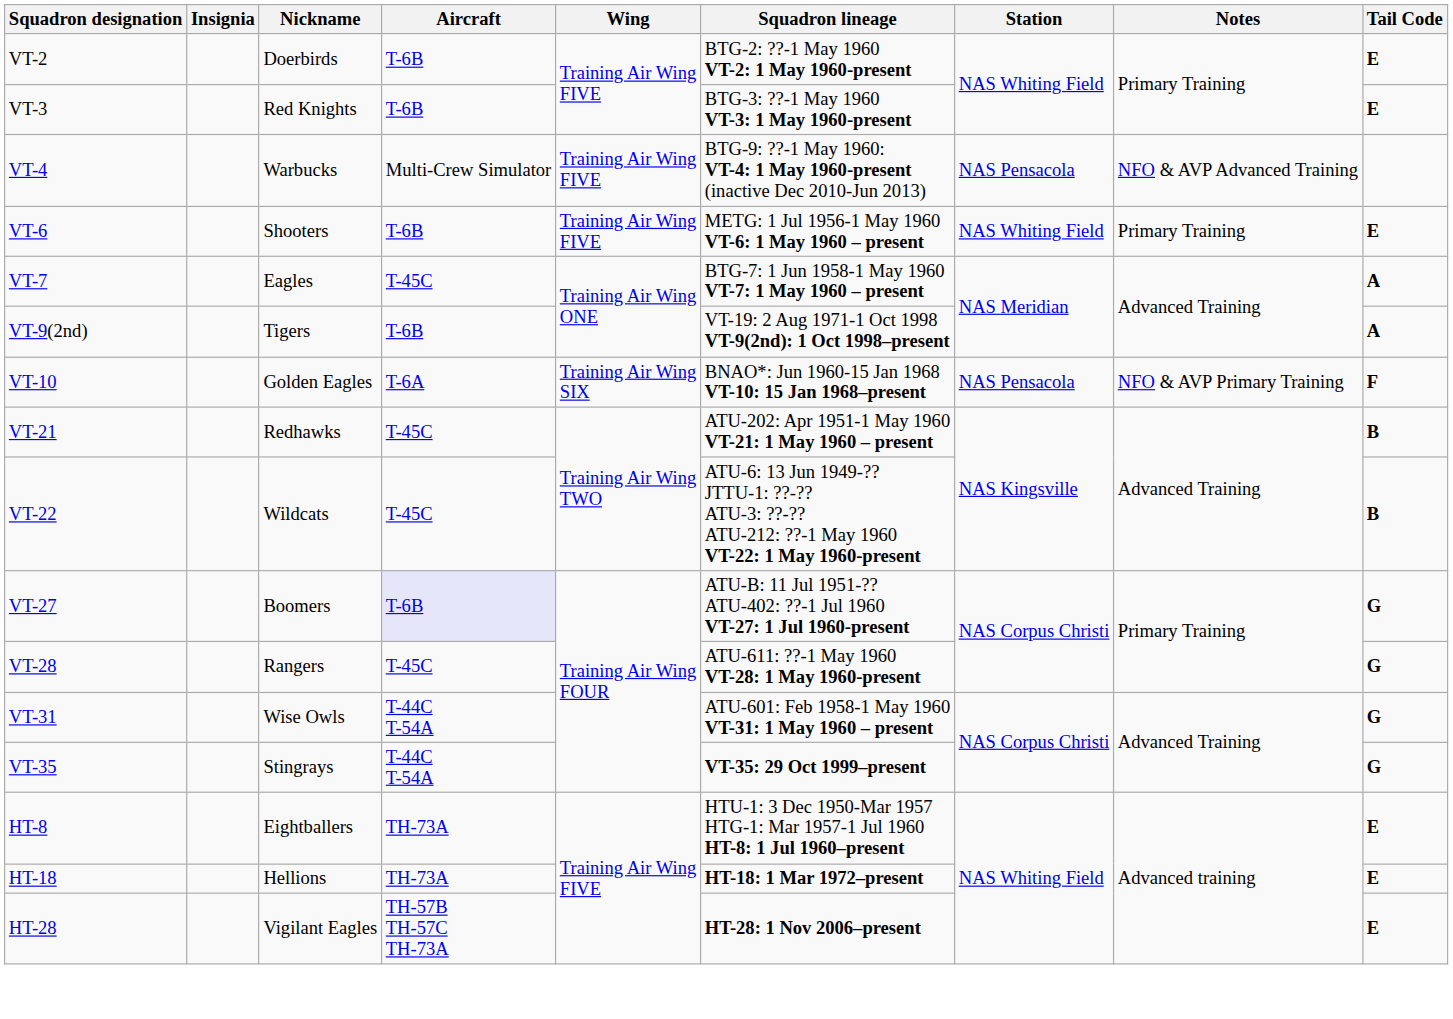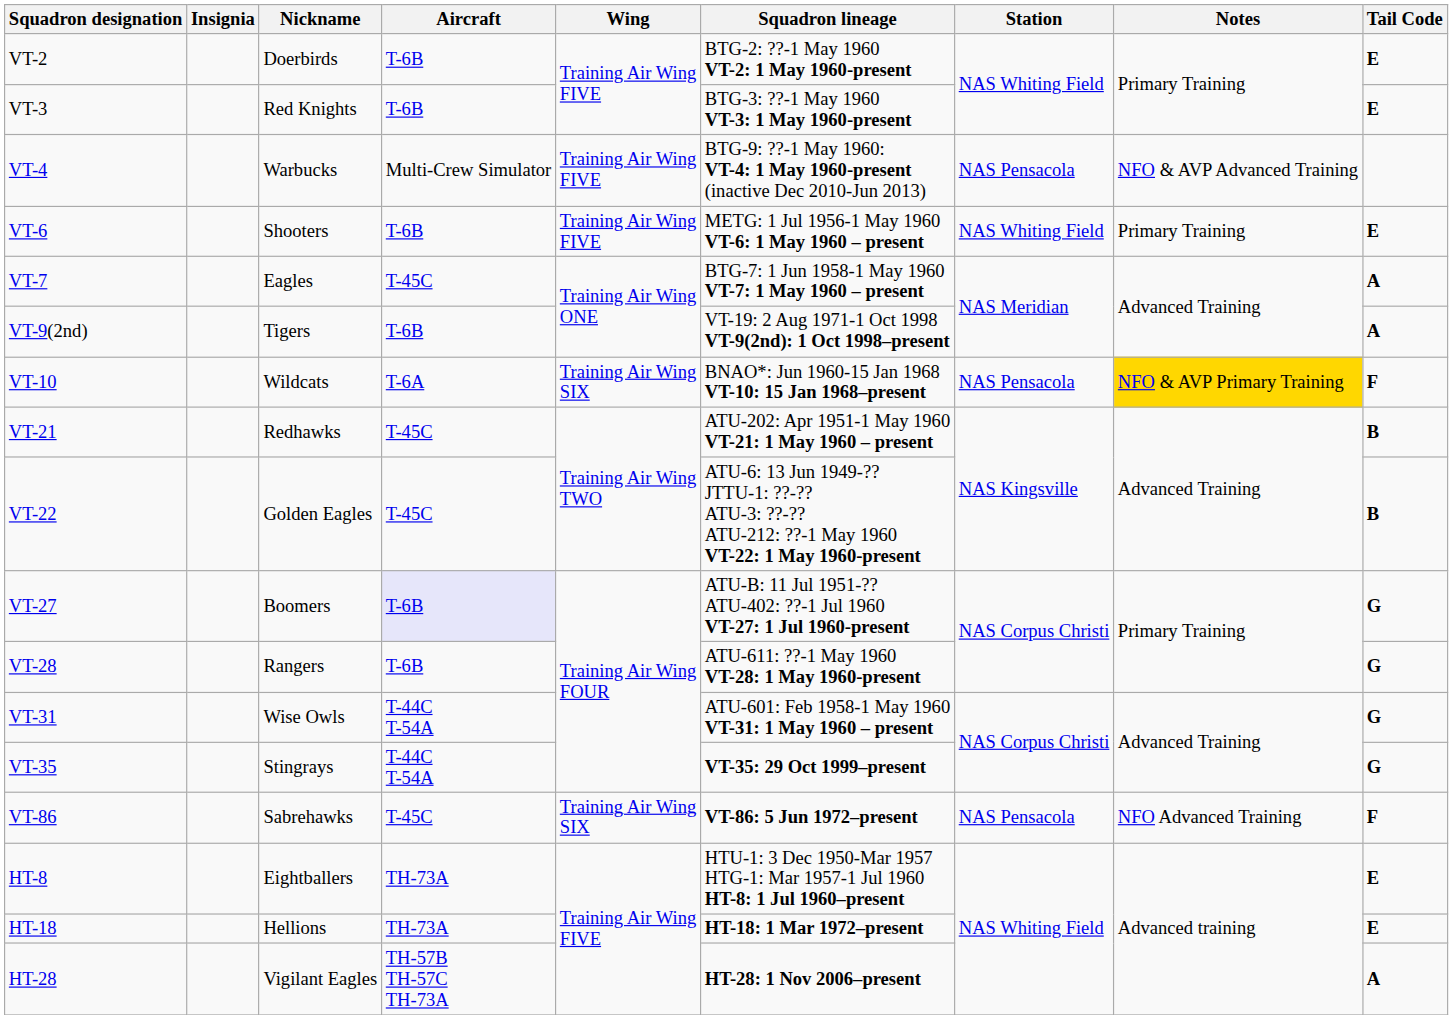VT-10 | Nickname: Golden Eagles -> Wildcats
VT-10 | Notes: no background -> gold background
VT-22 | Nickname: Wildcats -> Golden Eagles
VT-28 | Aircraft: T-45C -> T-6B
+ row: VT-86 | Sabrehawks | T-45C | Training Air Wing SIX | VT-86: 5 Jun 1972–present | NAS Pensacola | NFO Advanced Training | F
HT-28 | Tail Code: E -> A
